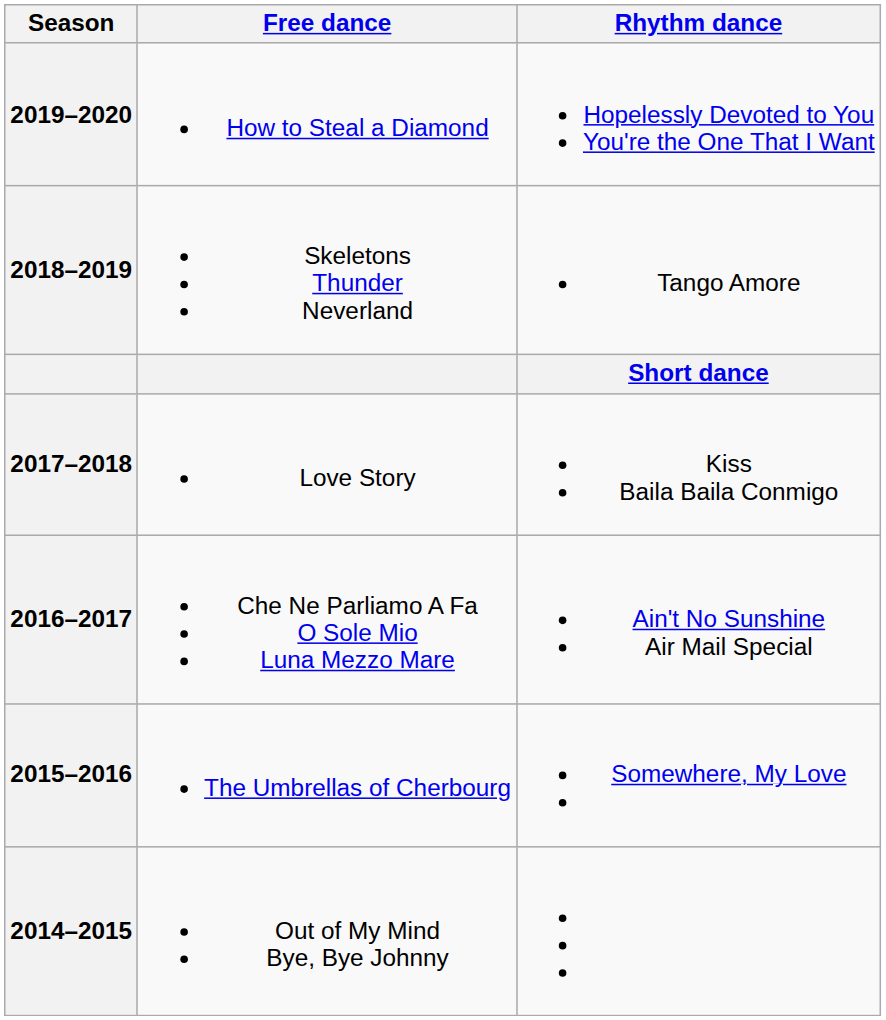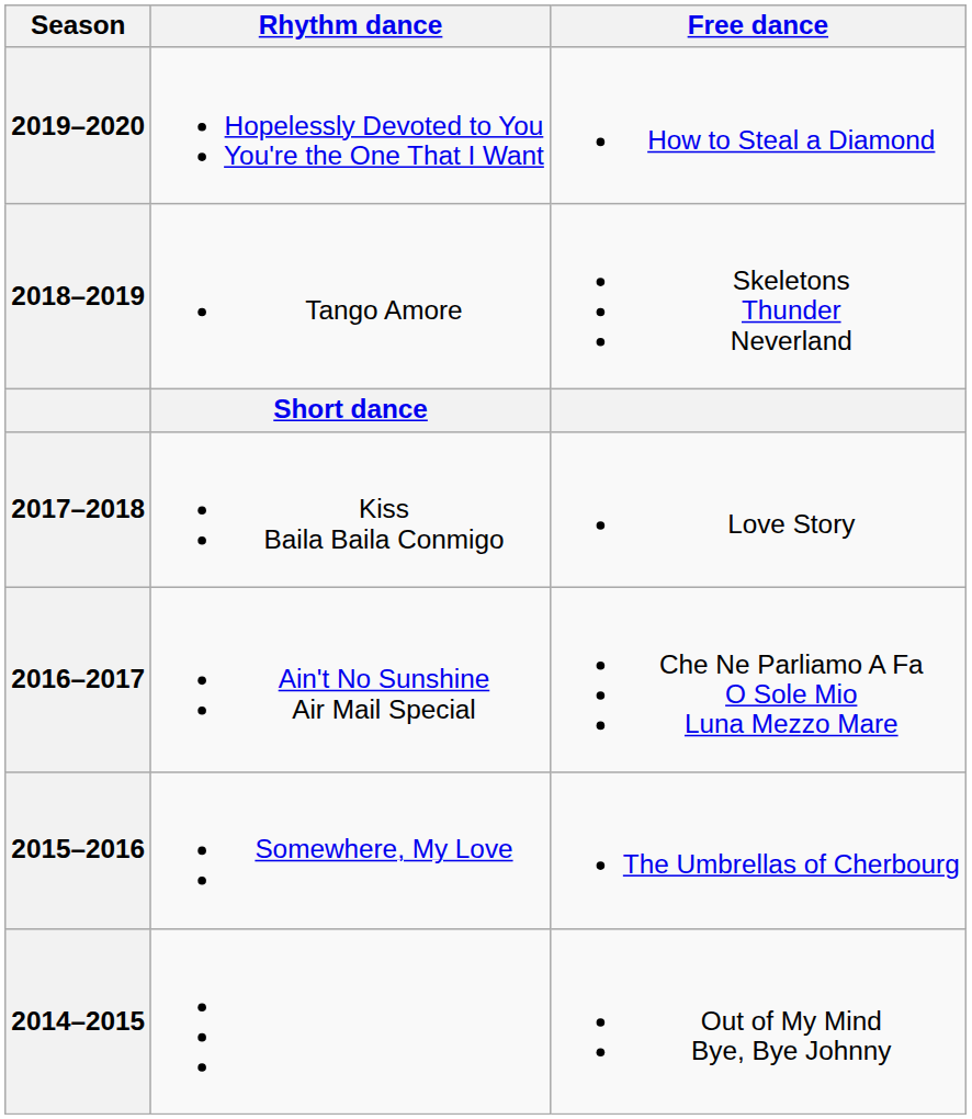columns swapped: Rhythm dance <-> Free dance
